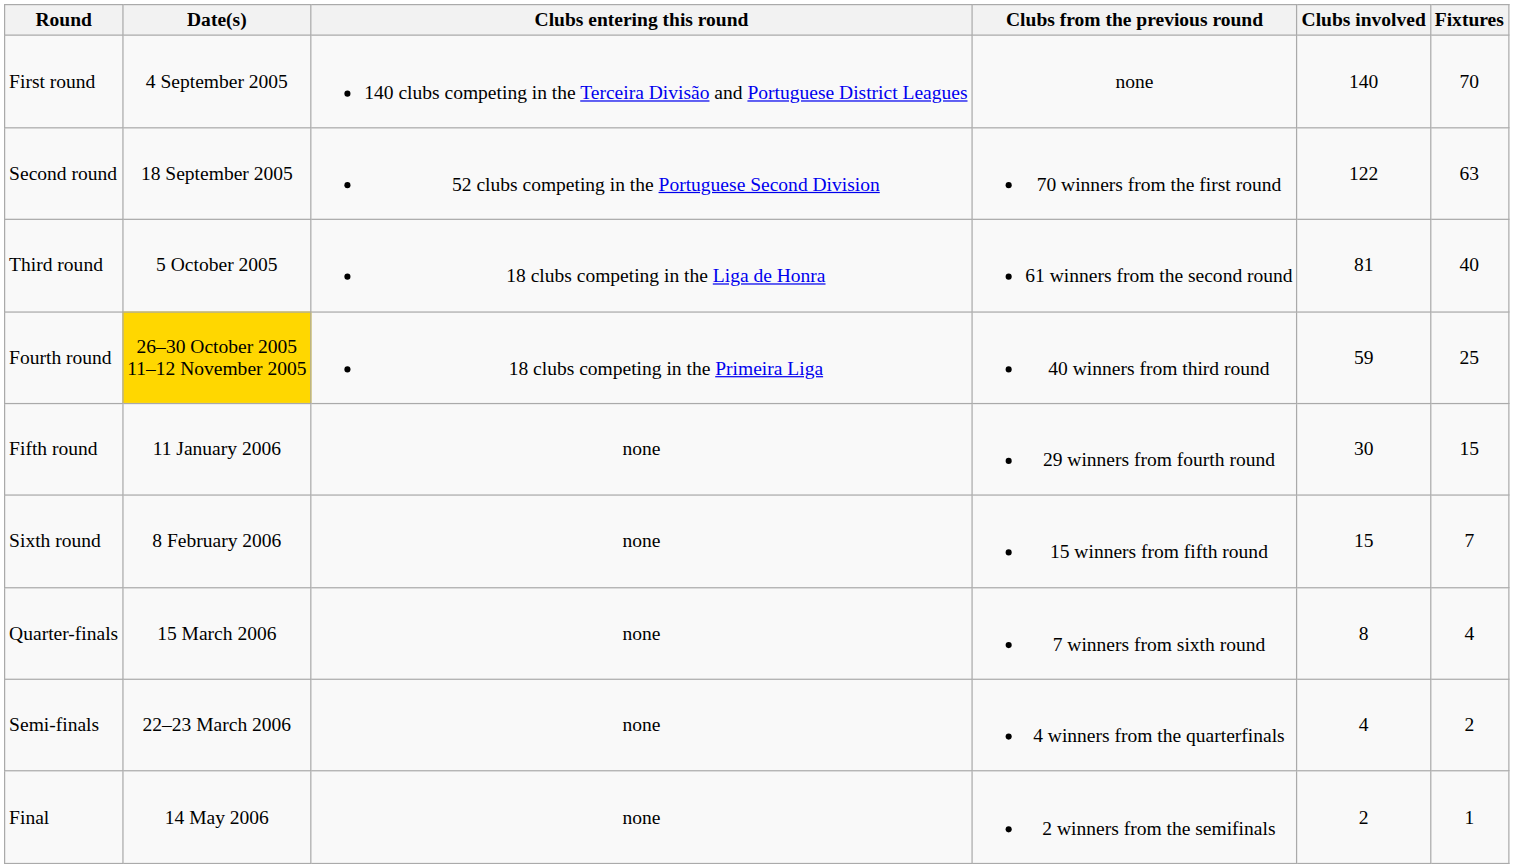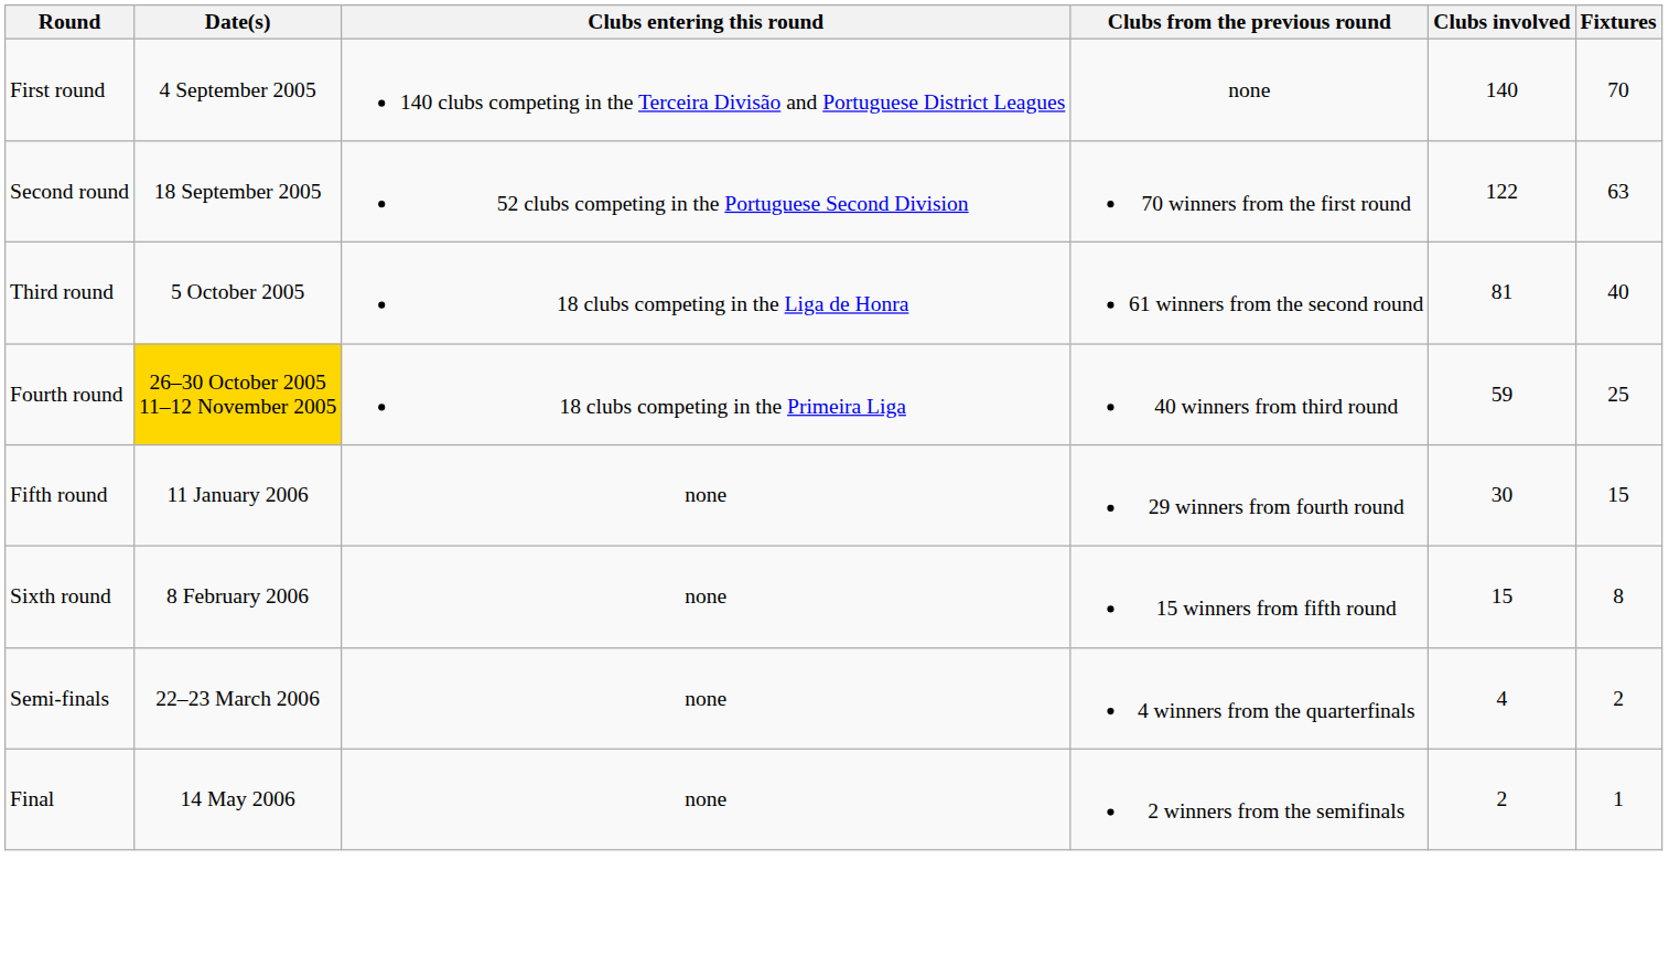Sixth round | Fixtures: 7 -> 8
- row: Quarter-finals | 15 March 2006 | none | 7 winners from sixth round | 8 | 4
